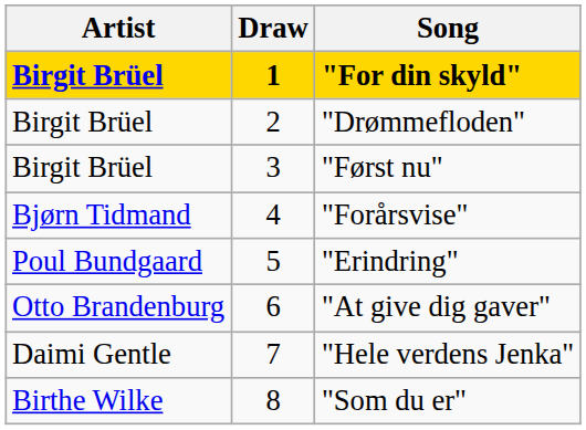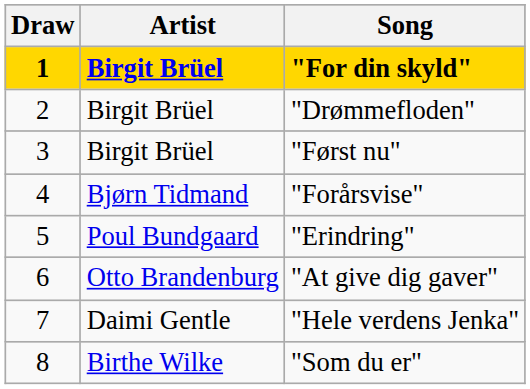columns swapped: Draw <-> Artist
